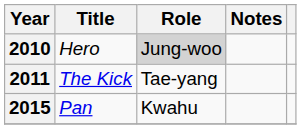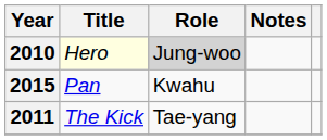2010 | Title: no background -> lightyellow background
rows swapped: 2011 <-> 2015
